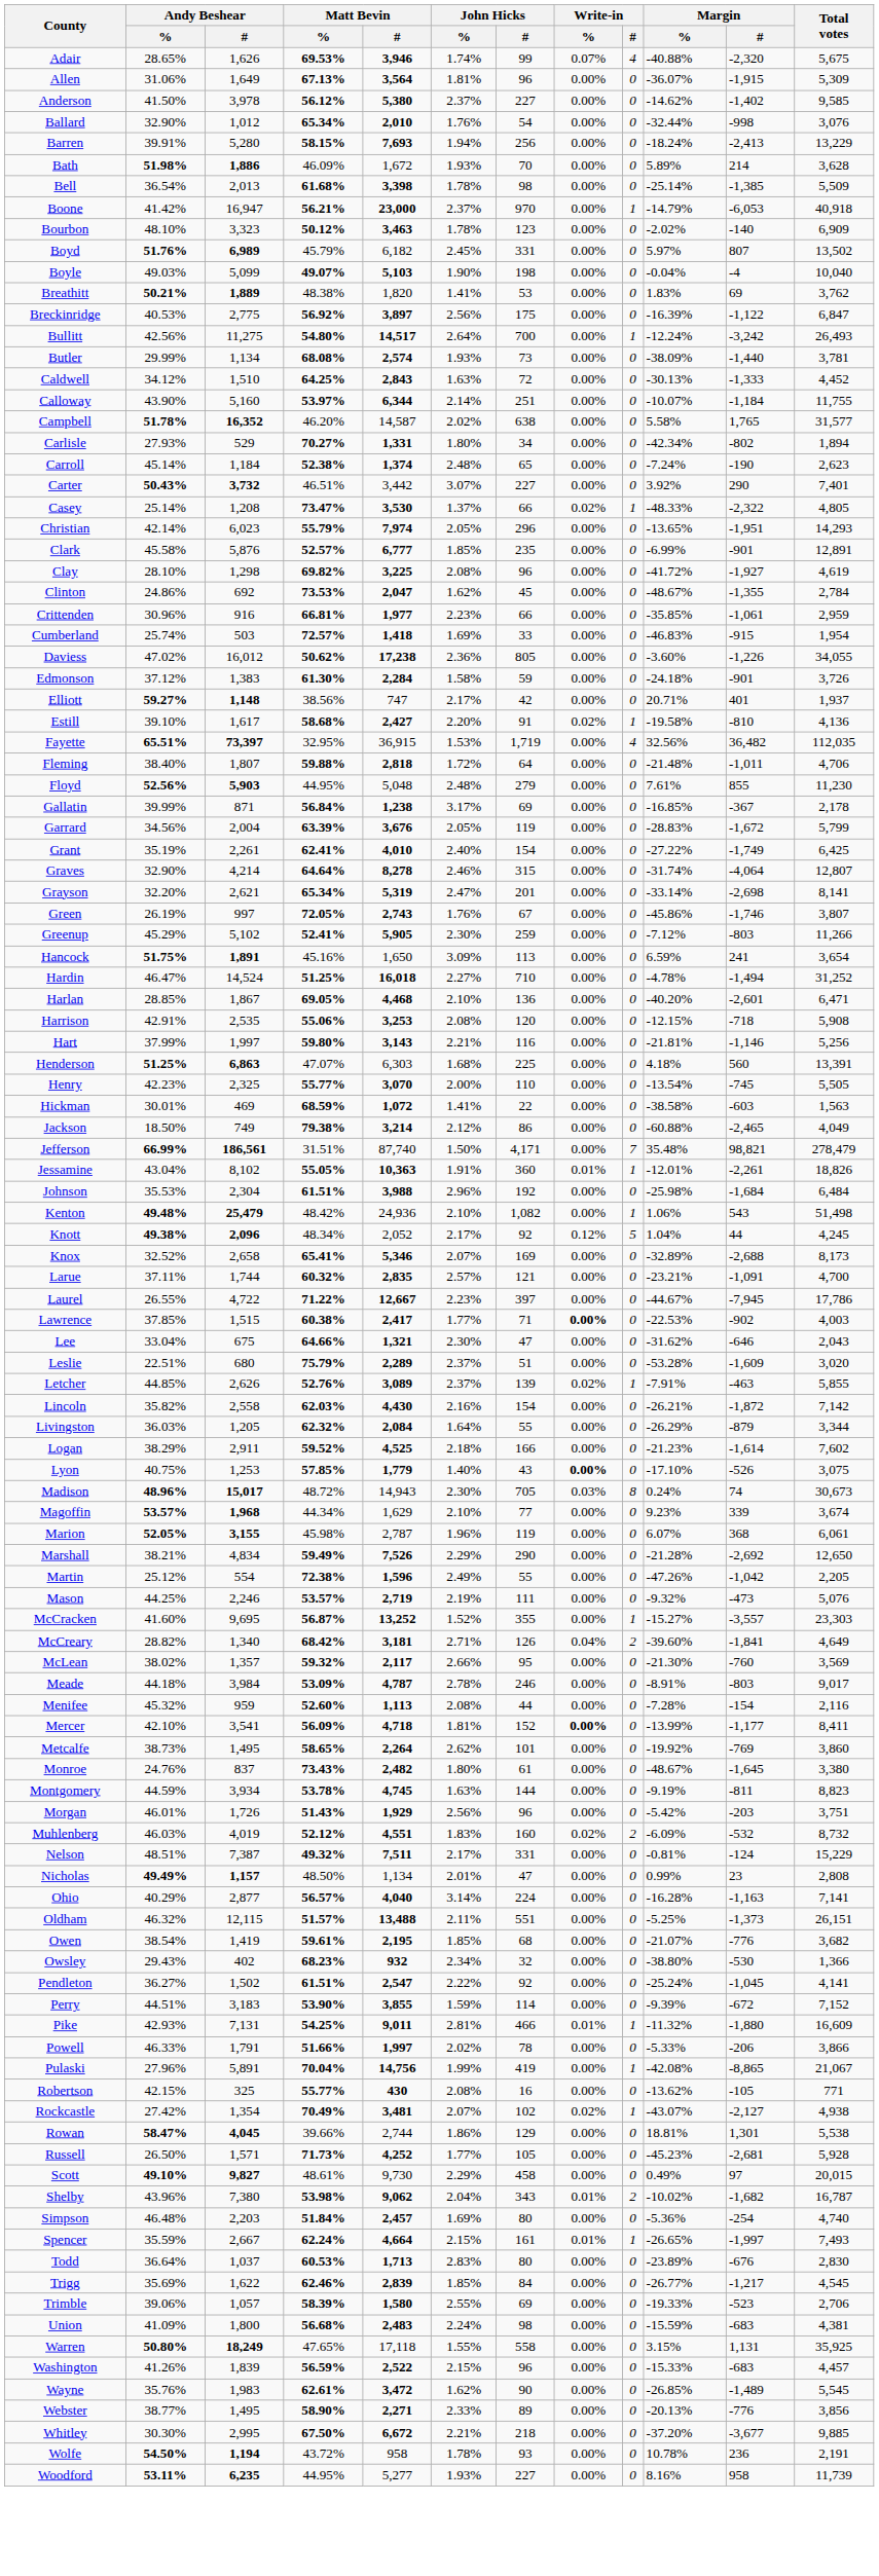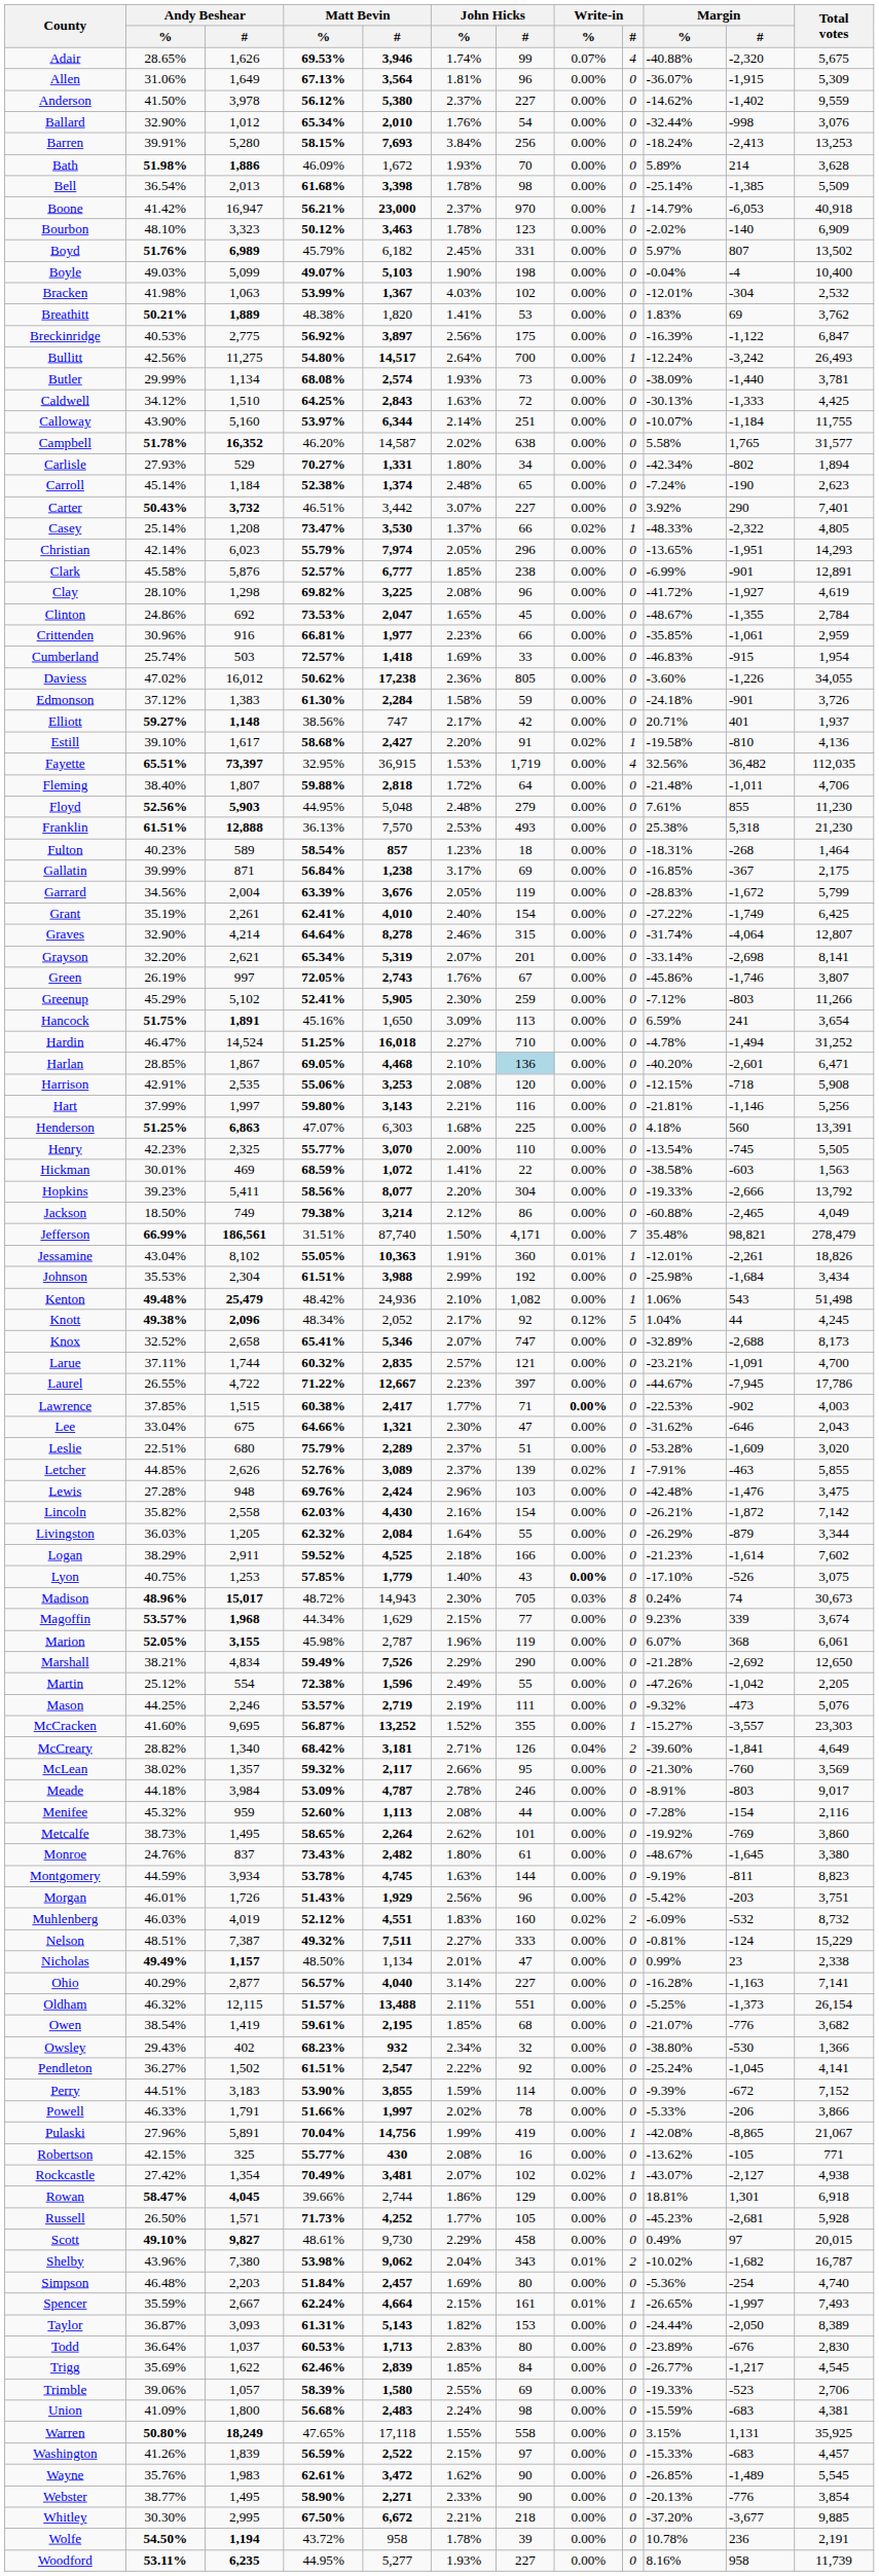Anderson | Total votes: 9,585 -> 9,559
Barren | John Hicks / %: 1.94% -> 3.84%
Barren | Total votes: 13,229 -> 13,253
Boyle | Total votes: 10,040 -> 10,400
+ row: Bracken | 41.98% | 1,063 | 53.99% | 1,367 | 4.03% | 102 | 0.00% | 0 | -12.01% | -304 | 2,532
Caldwell | Total votes: 4,452 -> 4,425
Clark | John Hicks / #: 235 -> 238
Clinton | John Hicks / %: 1.62% -> 1.65%
+ row: Franklin | 61.51% | 12,888 | 36.13% | 7,570 | 2.53% | 493 | 0.00% | 0 | 25.38% | 5,318 | 21,230
+ row: Fulton | 40.23% | 589 | 58.54% | 857 | 1.23% | 18 | 0.00% | 0 | -18.31% | -268 | 1,464
Gallatin | Total votes: 2,178 -> 2,175
Grayson | John Hicks / %: 2.47% -> 2.07%
Harlan | John Hicks / #: no background -> lightblue background
+ row: Hopkins | 39.23% | 5,411 | 58.56% | 8,077 | 2.20% | 304 | 0.00% | 0 | -19.33% | -2,666 | 13,792
Johnson | John Hicks / %: 2.96% -> 2.99%
Johnson | Total votes: 6,484 -> 3,434
Knox | John Hicks / #: 169 -> 747
+ row: Lewis | 27.28% | 948 | 69.76% | 2,424 | 2.96% | 103 | 0.00% | 0 | -42.48% | -1,476 | 3,475
Magoffin | John Hicks / %: 2.10% -> 2.15%
- row: Mercer | 42.10% | 3,541 | 56.09% | 4,718 | 1.81% | 152 | 0.00% | 0 | -13.99% | -1,177 | 8,411
Nelson | John Hicks / %: 2.17% -> 2.27%
Nelson | John Hicks / #: 331 -> 333
Nicholas | Total votes: 2,808 -> 2,338
Ohio | John Hicks / #: 224 -> 227
Oldham | Total votes: 26,151 -> 26,154
- row: Pike | 42.93% | 7,131 | 54.25% | 9,011 | 2.81% | 466 | 0.01% | 1 | -11.32% | -1,880 | 16,609
Rowan | Total votes: 5,538 -> 6,918
+ row: Taylor | 36.87% | 3,093 | 61.31% | 5,143 | 1.82% | 153 | 0.00% | 0 | -24.44% | -2,050 | 8,389
Washington | John Hicks / #: 96 -> 97
Webster | John Hicks / #: 89 -> 90
Webster | Total votes: 3,856 -> 3,854
Wolfe | John Hicks / #: 93 -> 39
